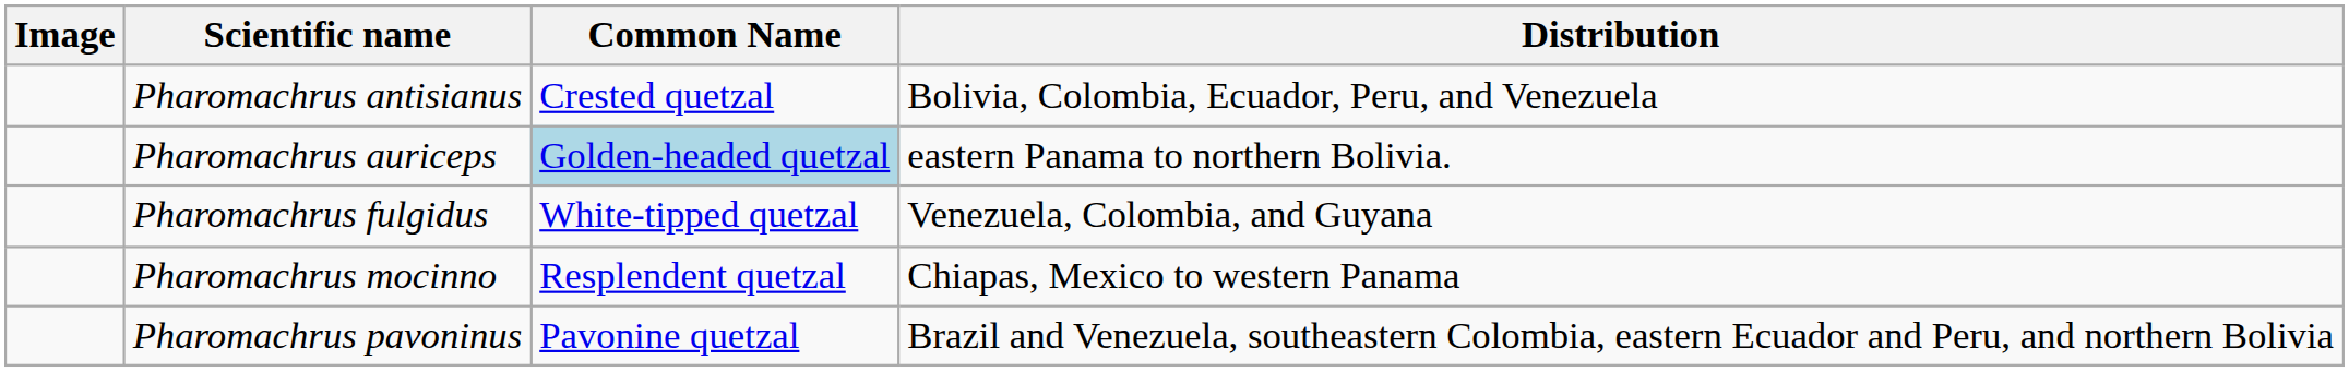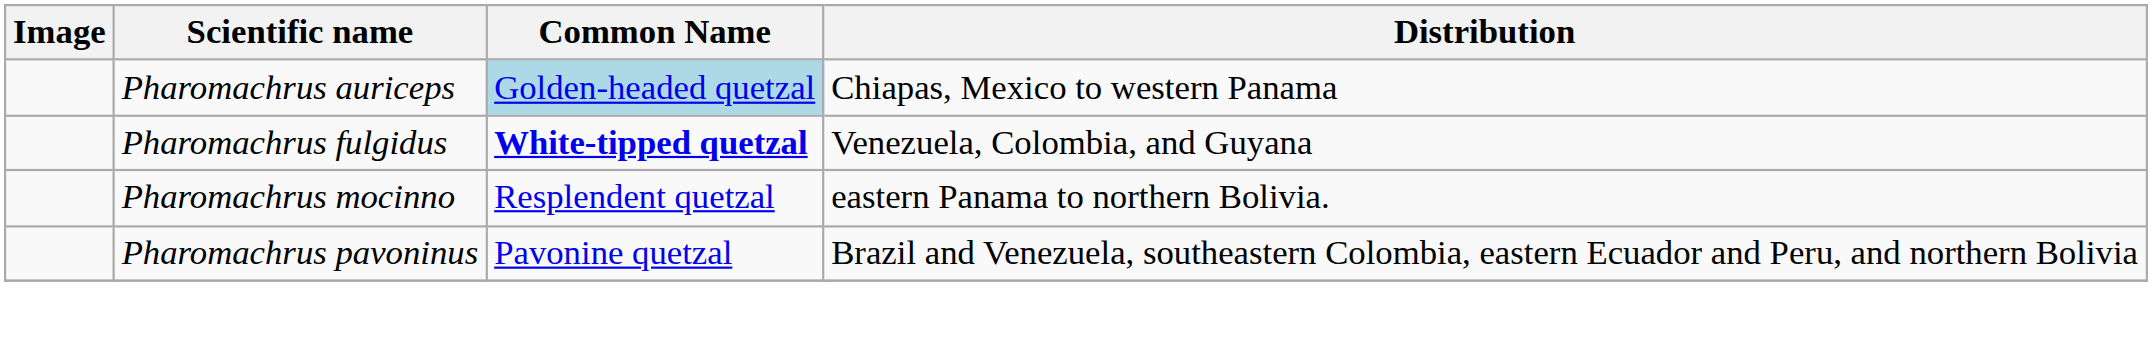- row: Pharomachrus antisianus | Crested quetzal | Bolivia, Colombia, Ecuador, Peru, and Venezuela
Pharomachrus auriceps | Distribution: eastern Panama to northern Bolivia. -> Chiapas, Mexico to western Panama
Pharomachrus fulgidus | Common Name: normal -> bold
Pharomachrus mocinno | Distribution: Chiapas, Mexico to western Panama -> eastern Panama to northern Bolivia.
